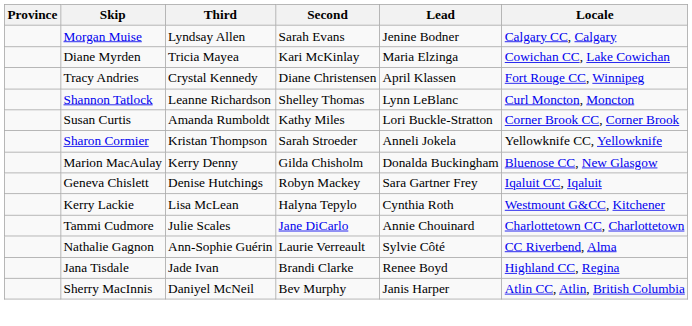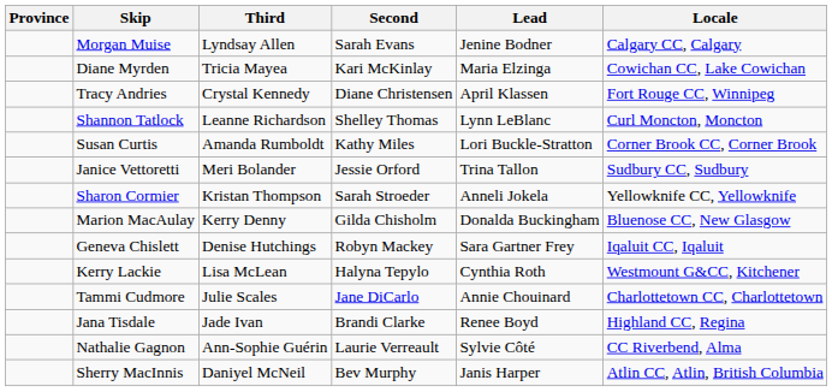+ row: Janice Vettoretti | Meri Bolander | Jessie Orford | Trina Tallon | Sudbury CC, Sudbury
rows swapped: Nathalie Gagnon <-> Jana Tisdale
